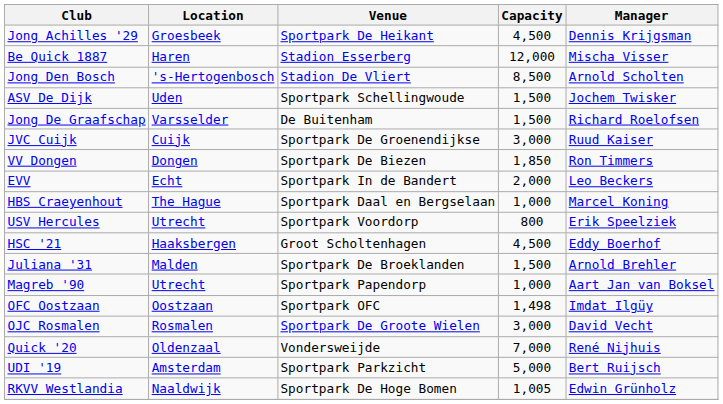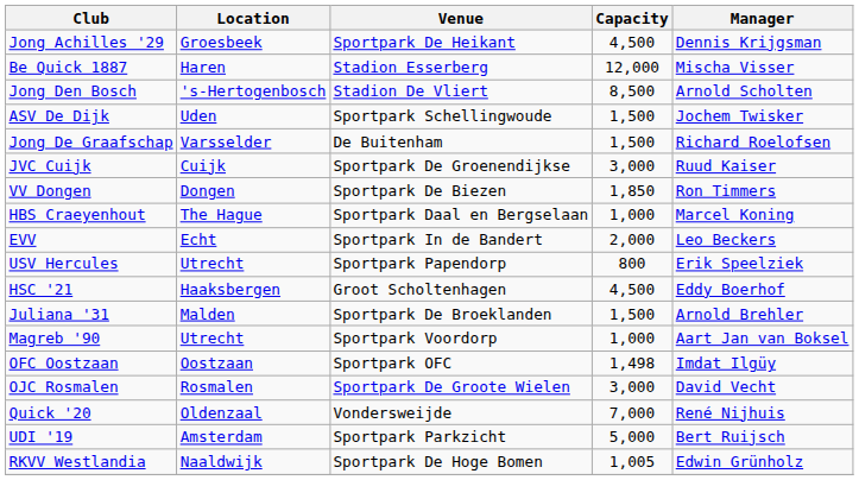rows swapped: EVV <-> HBS Craeyenhout
USV Hercules | Venue: Sportpark Voordorp -> Sportpark Papendorp
Magreb '90 | Venue: Sportpark Papendorp -> Sportpark Voordorp
